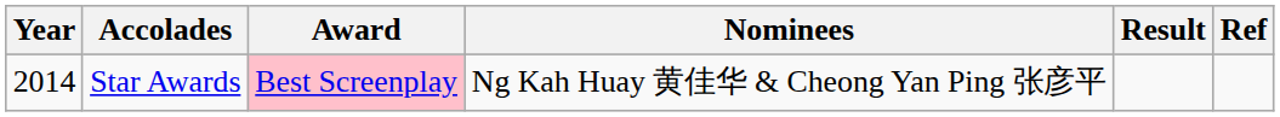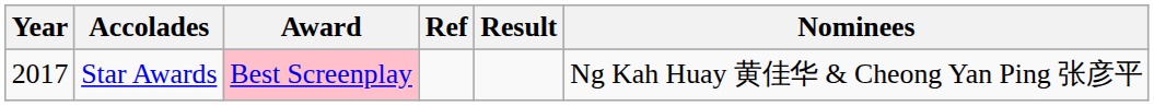columns swapped: Nominees <-> Ref
Star Awards | Year: 2014 -> 2017
